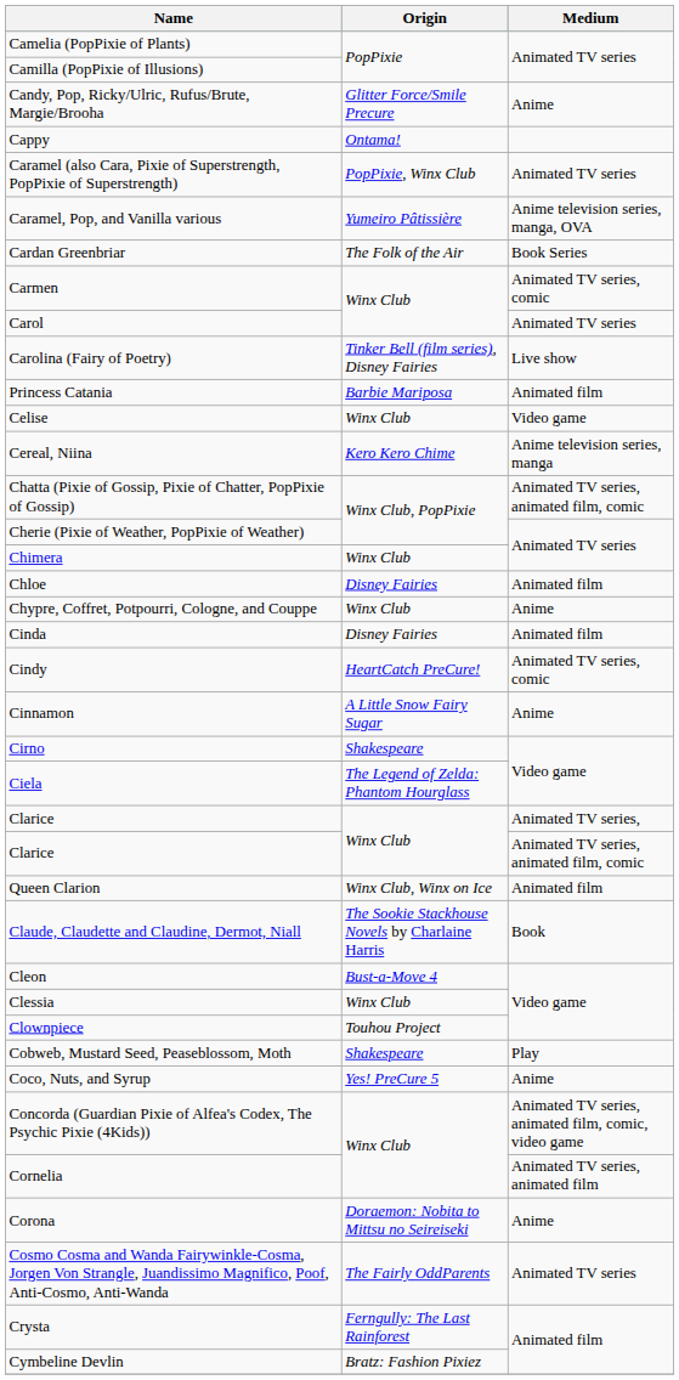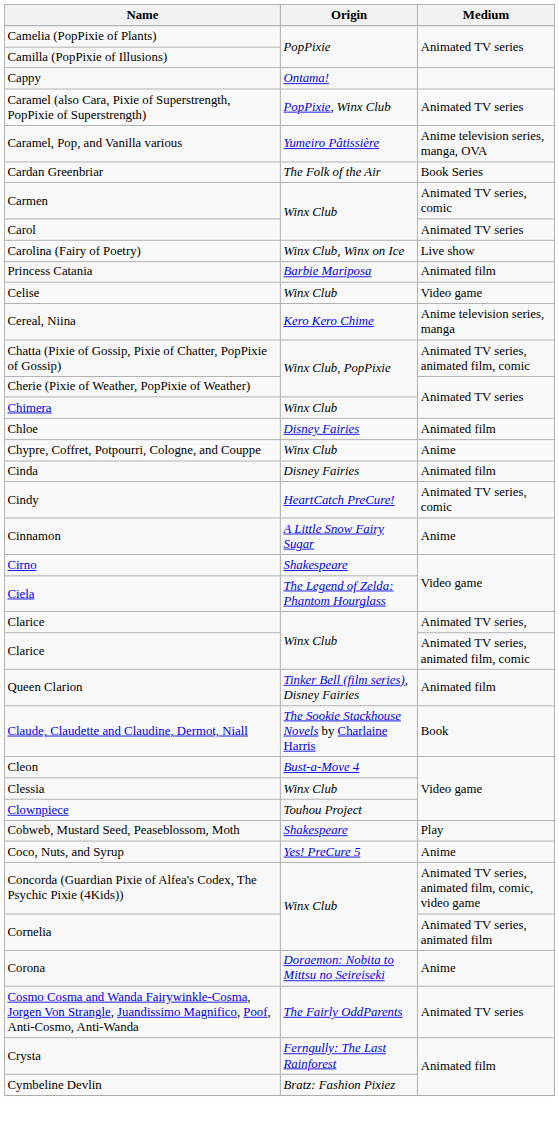- row: Candy, Pop, Ricky/Ulric, Rufus/Brute, Margie/Brooha | Glitter Force/Smile Precure | Anime
Carolina (Fairy of Poetry) | Origin: Tinker Bell (film series), Disney Fairies -> Winx Club, Winx on Ice
Queen Clarion | Origin: Winx Club, Winx on Ice -> Tinker Bell (film series), Disney Fairies
